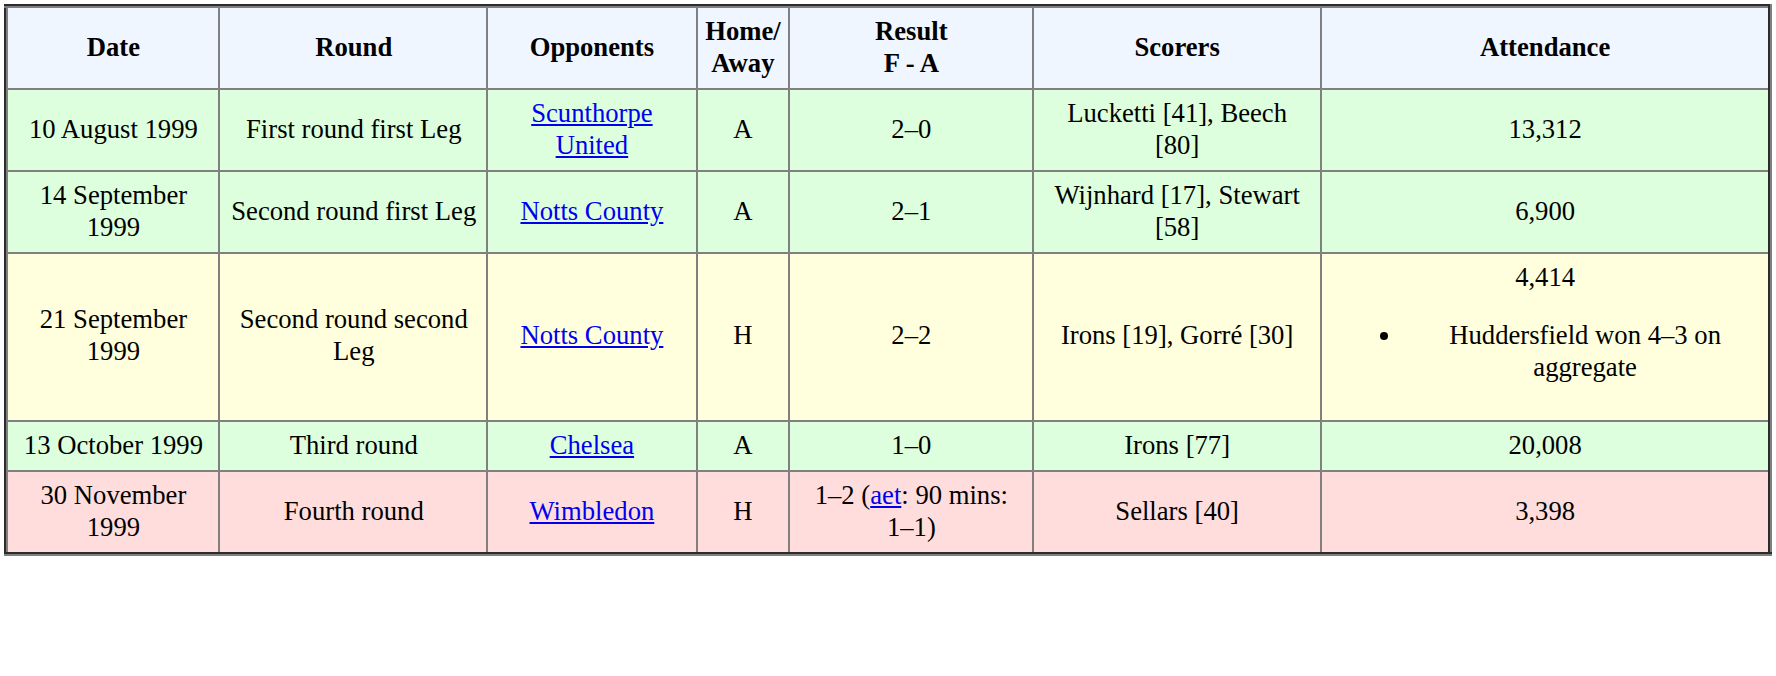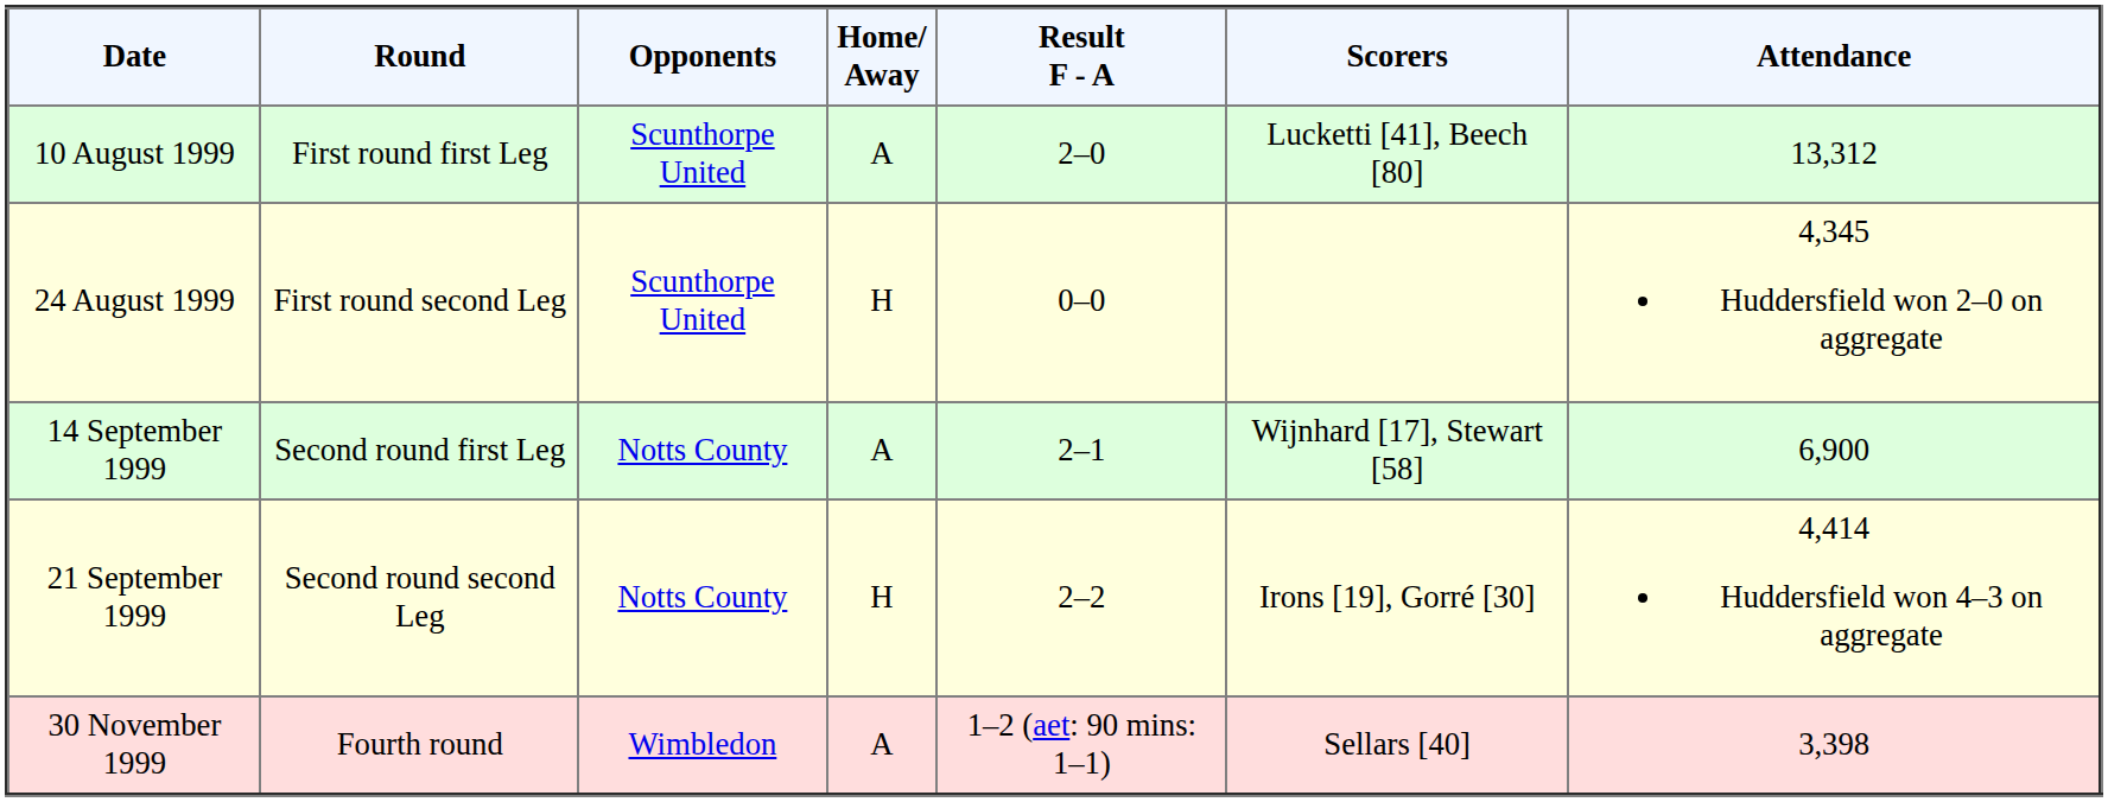+ row: 24 August 1999 | First round second Leg | Scunthorpe United | H | 0–0 | 4,345 Huddersfield won 2–0 on aggregate
- row: 13 October 1999 | Third round | Chelsea | A | 1–0 | Irons [77] | 20,008
30 November 1999 | Home/ Away: H -> A
